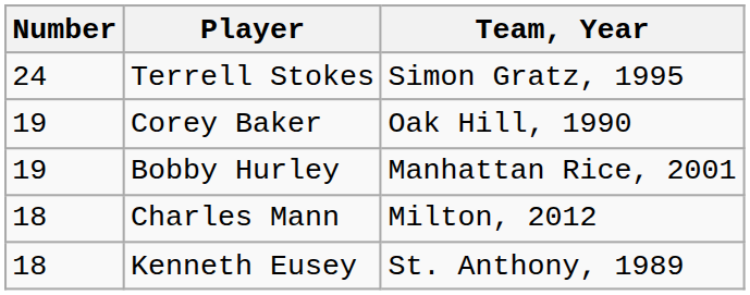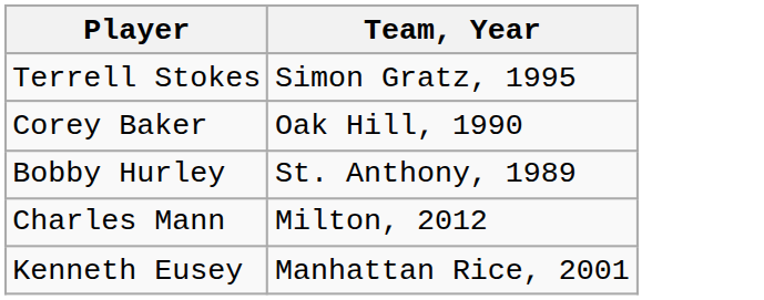- column: Number | 24 | 19 | 19 | 18 | 18
Bobby Hurley | Team, Year: Manhattan Rice, 2001 -> St. Anthony, 1989
Kenneth Eusey | Team, Year: St. Anthony, 1989 -> Manhattan Rice, 2001
